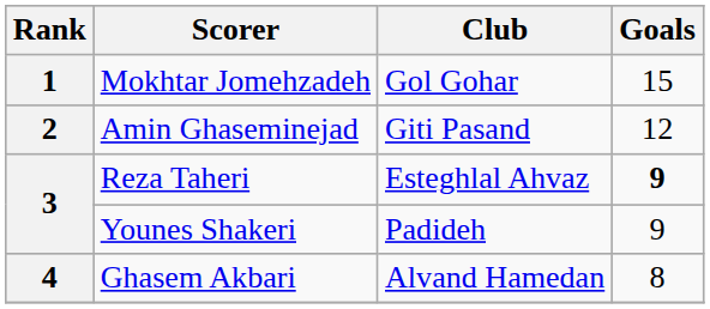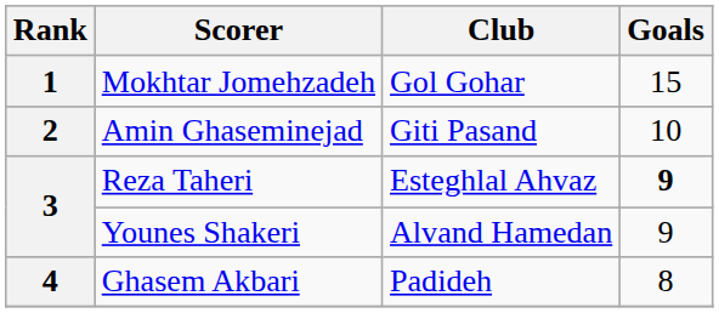Amin Ghaseminejad | Goals: 12 -> 10
Younes Shakeri | Club: Padideh -> Alvand Hamedan
Ghasem Akbari | Club: Alvand Hamedan -> Padideh
